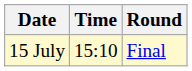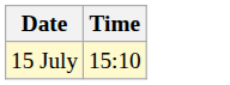- column: Round | Final
